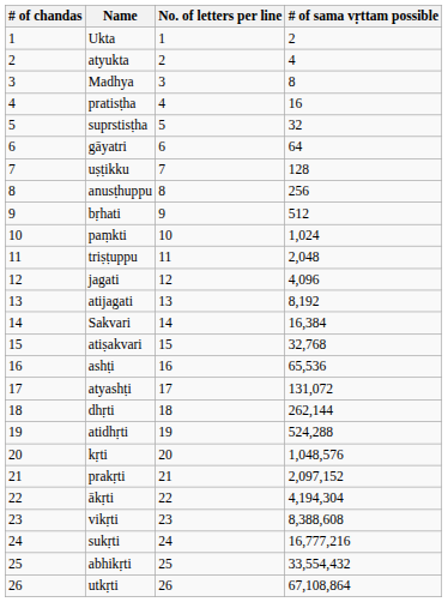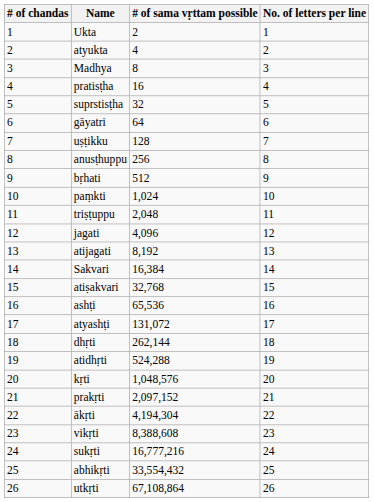columns swapped: No. of letters per line <-> # of sama vṛttam possible
